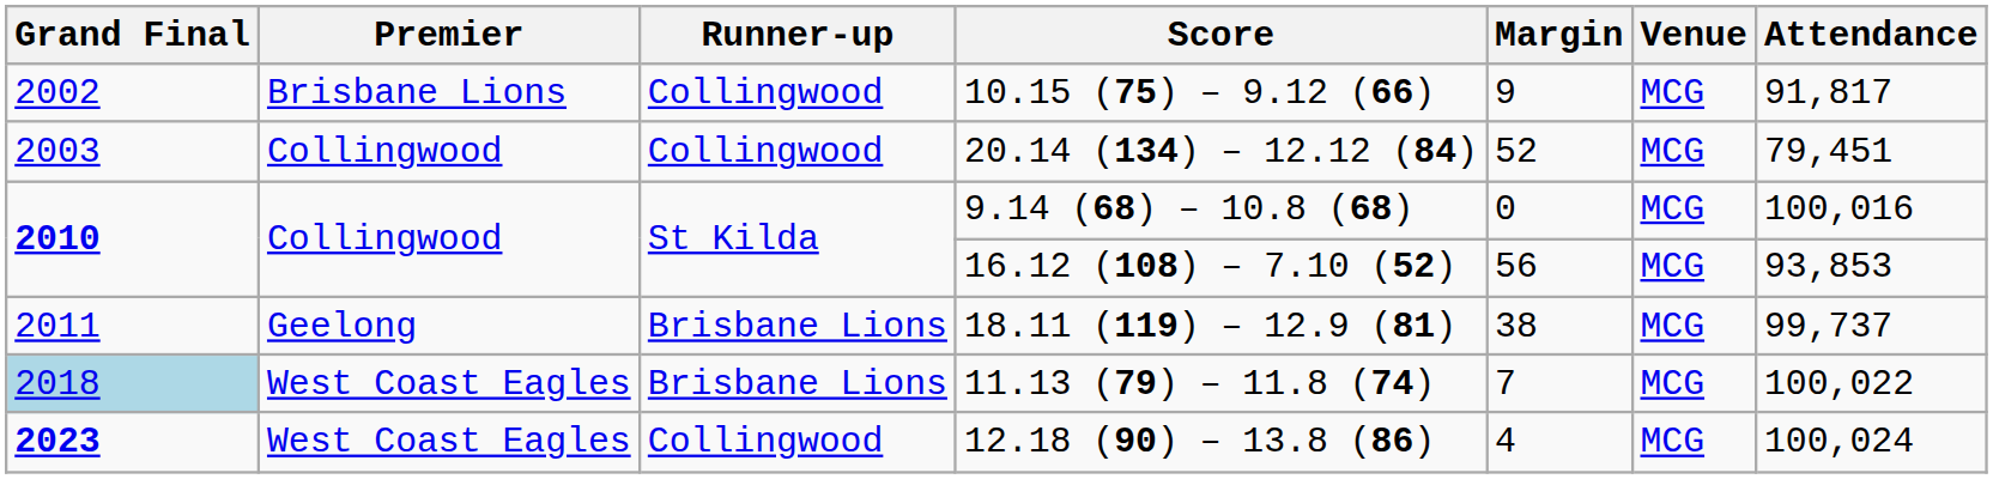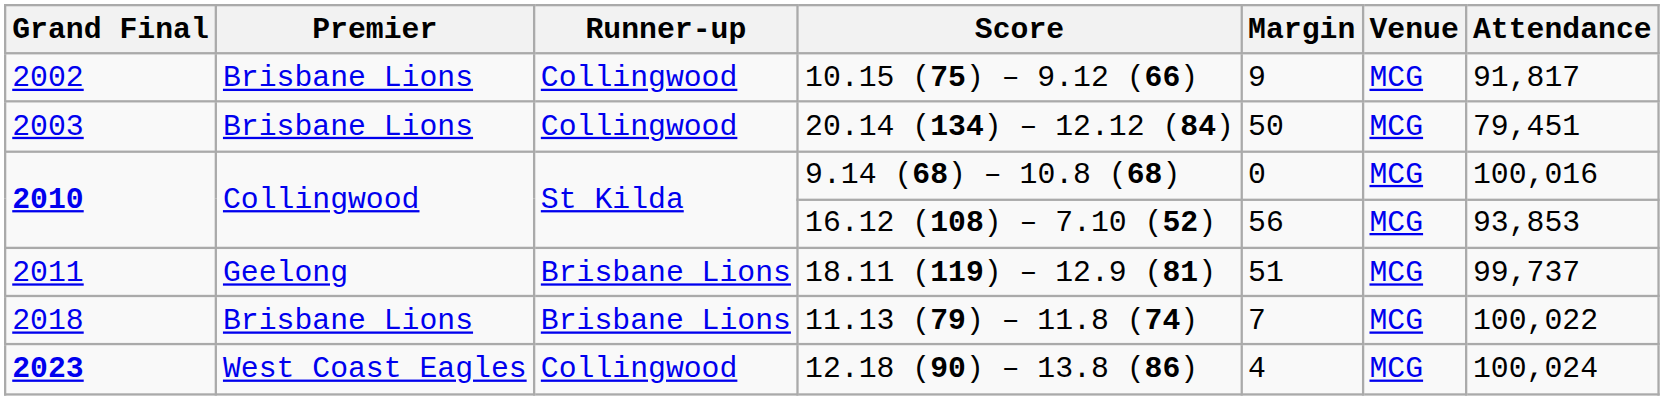20.14 (134) – 12.12 (84) | Premier: Collingwood -> Brisbane Lions
20.14 (134) – 12.12 (84) | Margin: 52 -> 50
18.11 (119) – 12.9 (81) | Margin: 38 -> 51
11.13 (79) – 11.8 (74) | Grand Final: lightblue background -> no background
11.13 (79) – 11.8 (74) | Premier: West Coast Eagles -> Brisbane Lions
